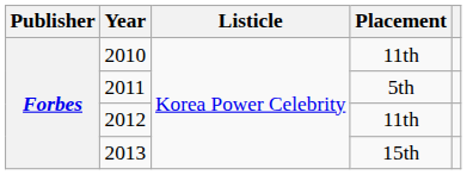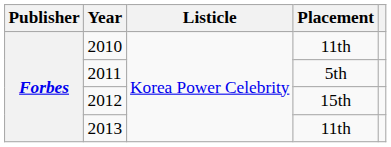2012 | Placement: 11th -> 15th
2013 | Placement: 15th -> 11th
